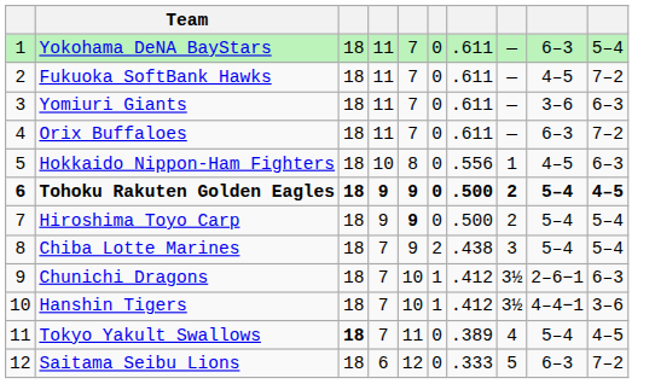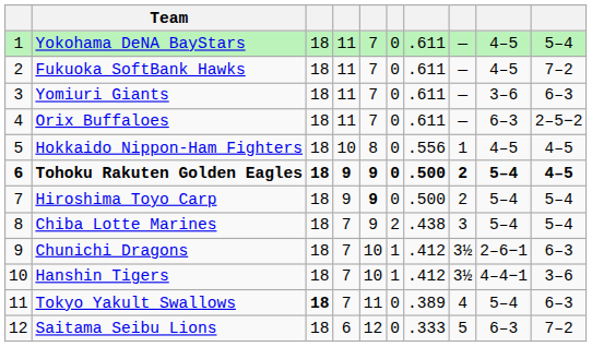Yokohama DeNA BayStars | column 9: 6–3 -> 4–5
Orix Buffaloes | column 10: 7–2 -> 2–5−2
Hokkaido Nippon-Ham Fighters | column 10: 6–3 -> 4–5
Tokyo Yakult Swallows | column 10: 4–5 -> 6–3
